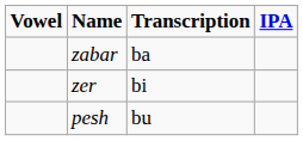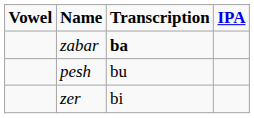zabar | Transcription: normal -> bold
rows swapped: zer <-> pesh
